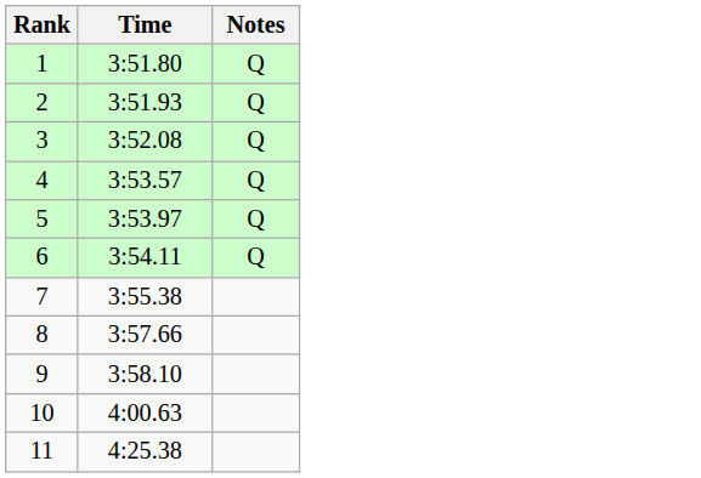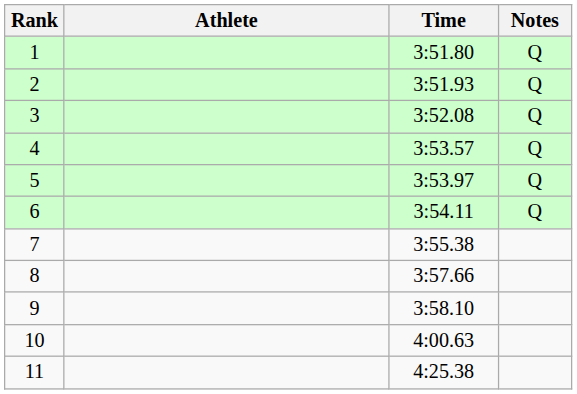+ column: Athlete
